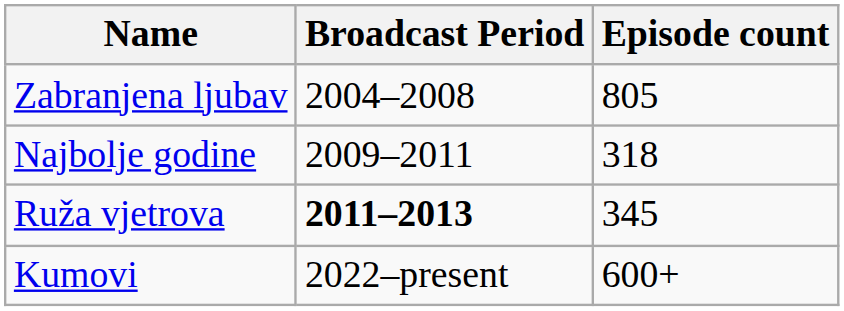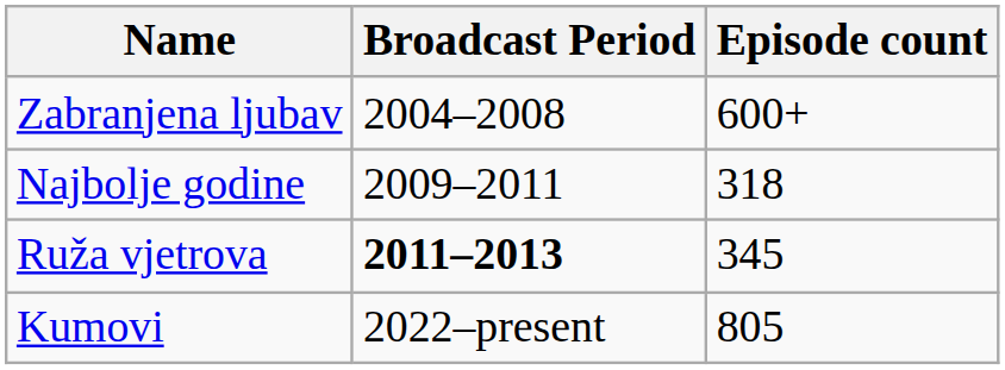Zabranjena ljubav | Episode count: 805 -> 600+
Kumovi | Episode count: 600+ -> 805
